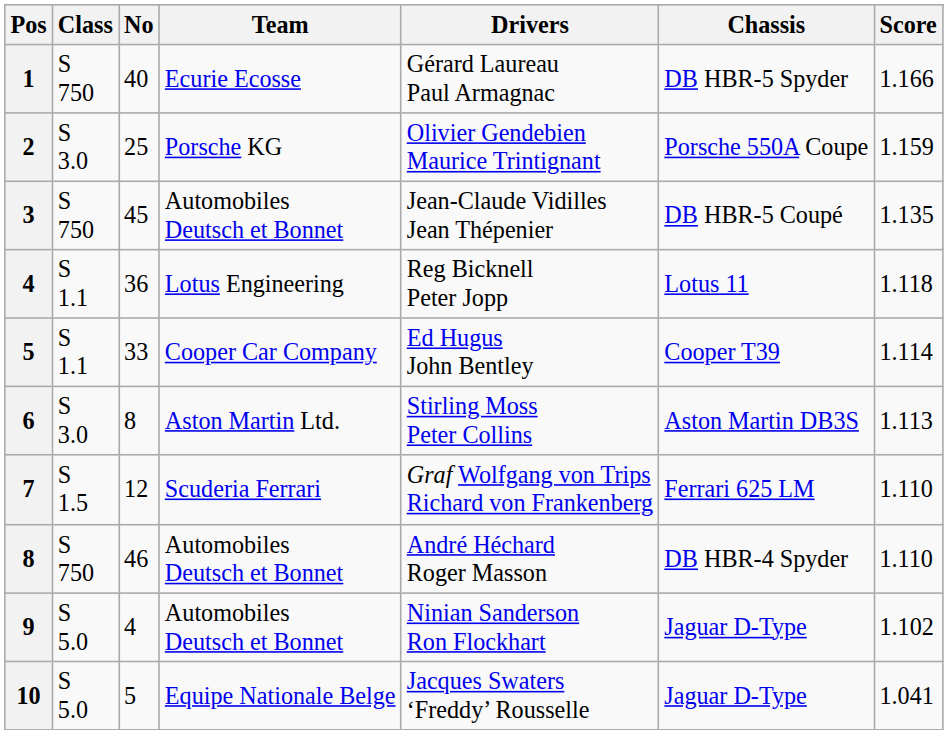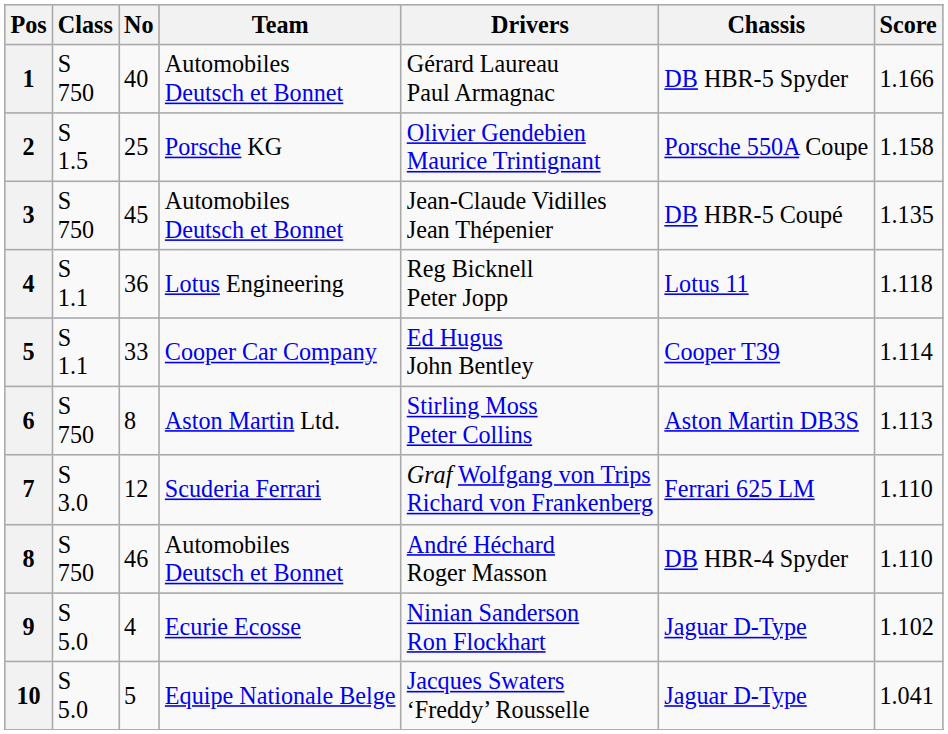1 | Team: Ecurie Ecosse -> Automobiles Deutsch et Bonnet
2 | Class: S 3.0 -> S 1.5
2 | Score: 1.159 -> 1.158
6 | Class: S 3.0 -> S 750
7 | Class: S 1.5 -> S 3.0
9 | Team: Automobiles Deutsch et Bonnet -> Ecurie Ecosse
